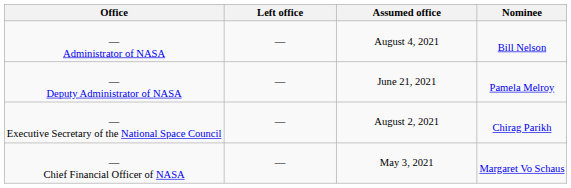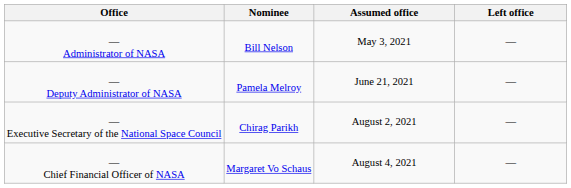columns swapped: Nominee <-> Left office
— Administrator of NASA | Assumed office: August 4, 2021 -> May 3, 2021
— Chief Financial Officer of NASA | Assumed office: May 3, 2021 -> August 4, 2021
